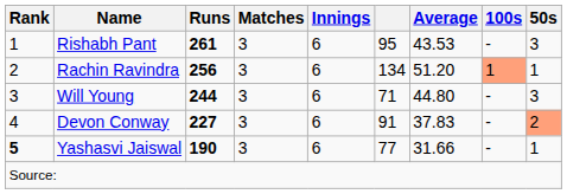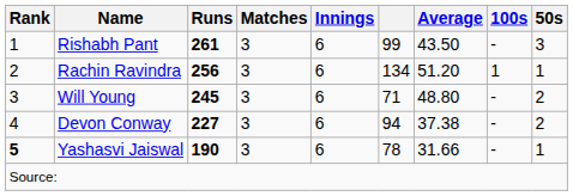Rishabh Pant | column 6: 95 -> 99
Rishabh Pant | Average: 43.53 -> 43.50
Rachin Ravindra | 100s: lightsalmon background -> no background
Will Young | Runs: 244 -> 245
Will Young | Average: 44.80 -> 48.80
Will Young | 50s: 3 -> 2
Devon Conway | column 6: 91 -> 94
Devon Conway | Average: 37.83 -> 37.38
Devon Conway | 50s: lightsalmon background -> no background
Yashasvi Jaiswal | column 6: 77 -> 78
